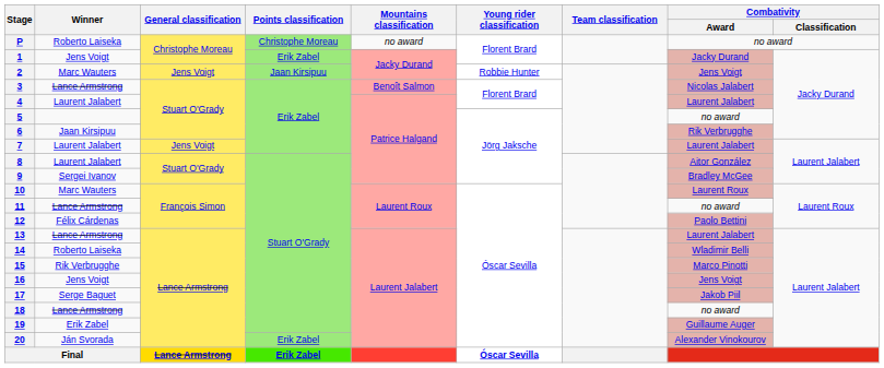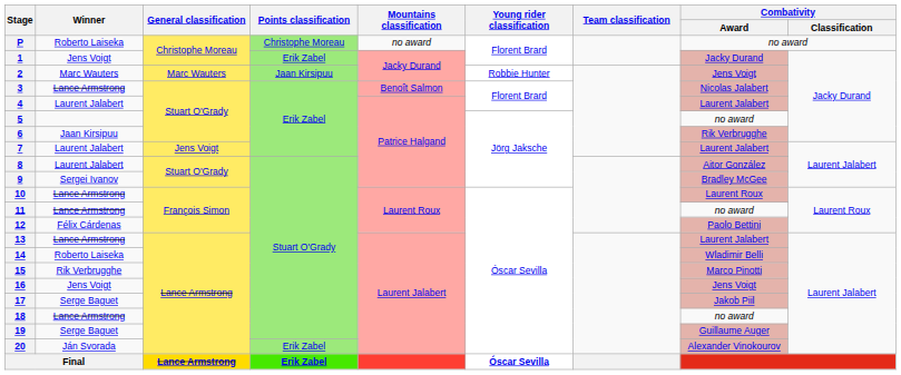2 | General classification: Jens Voigt -> Marc Wauters
10 | Winner: Marc Wauters -> Lance Armstrong
19 | Winner: Erik Zabel -> Serge Baguet
